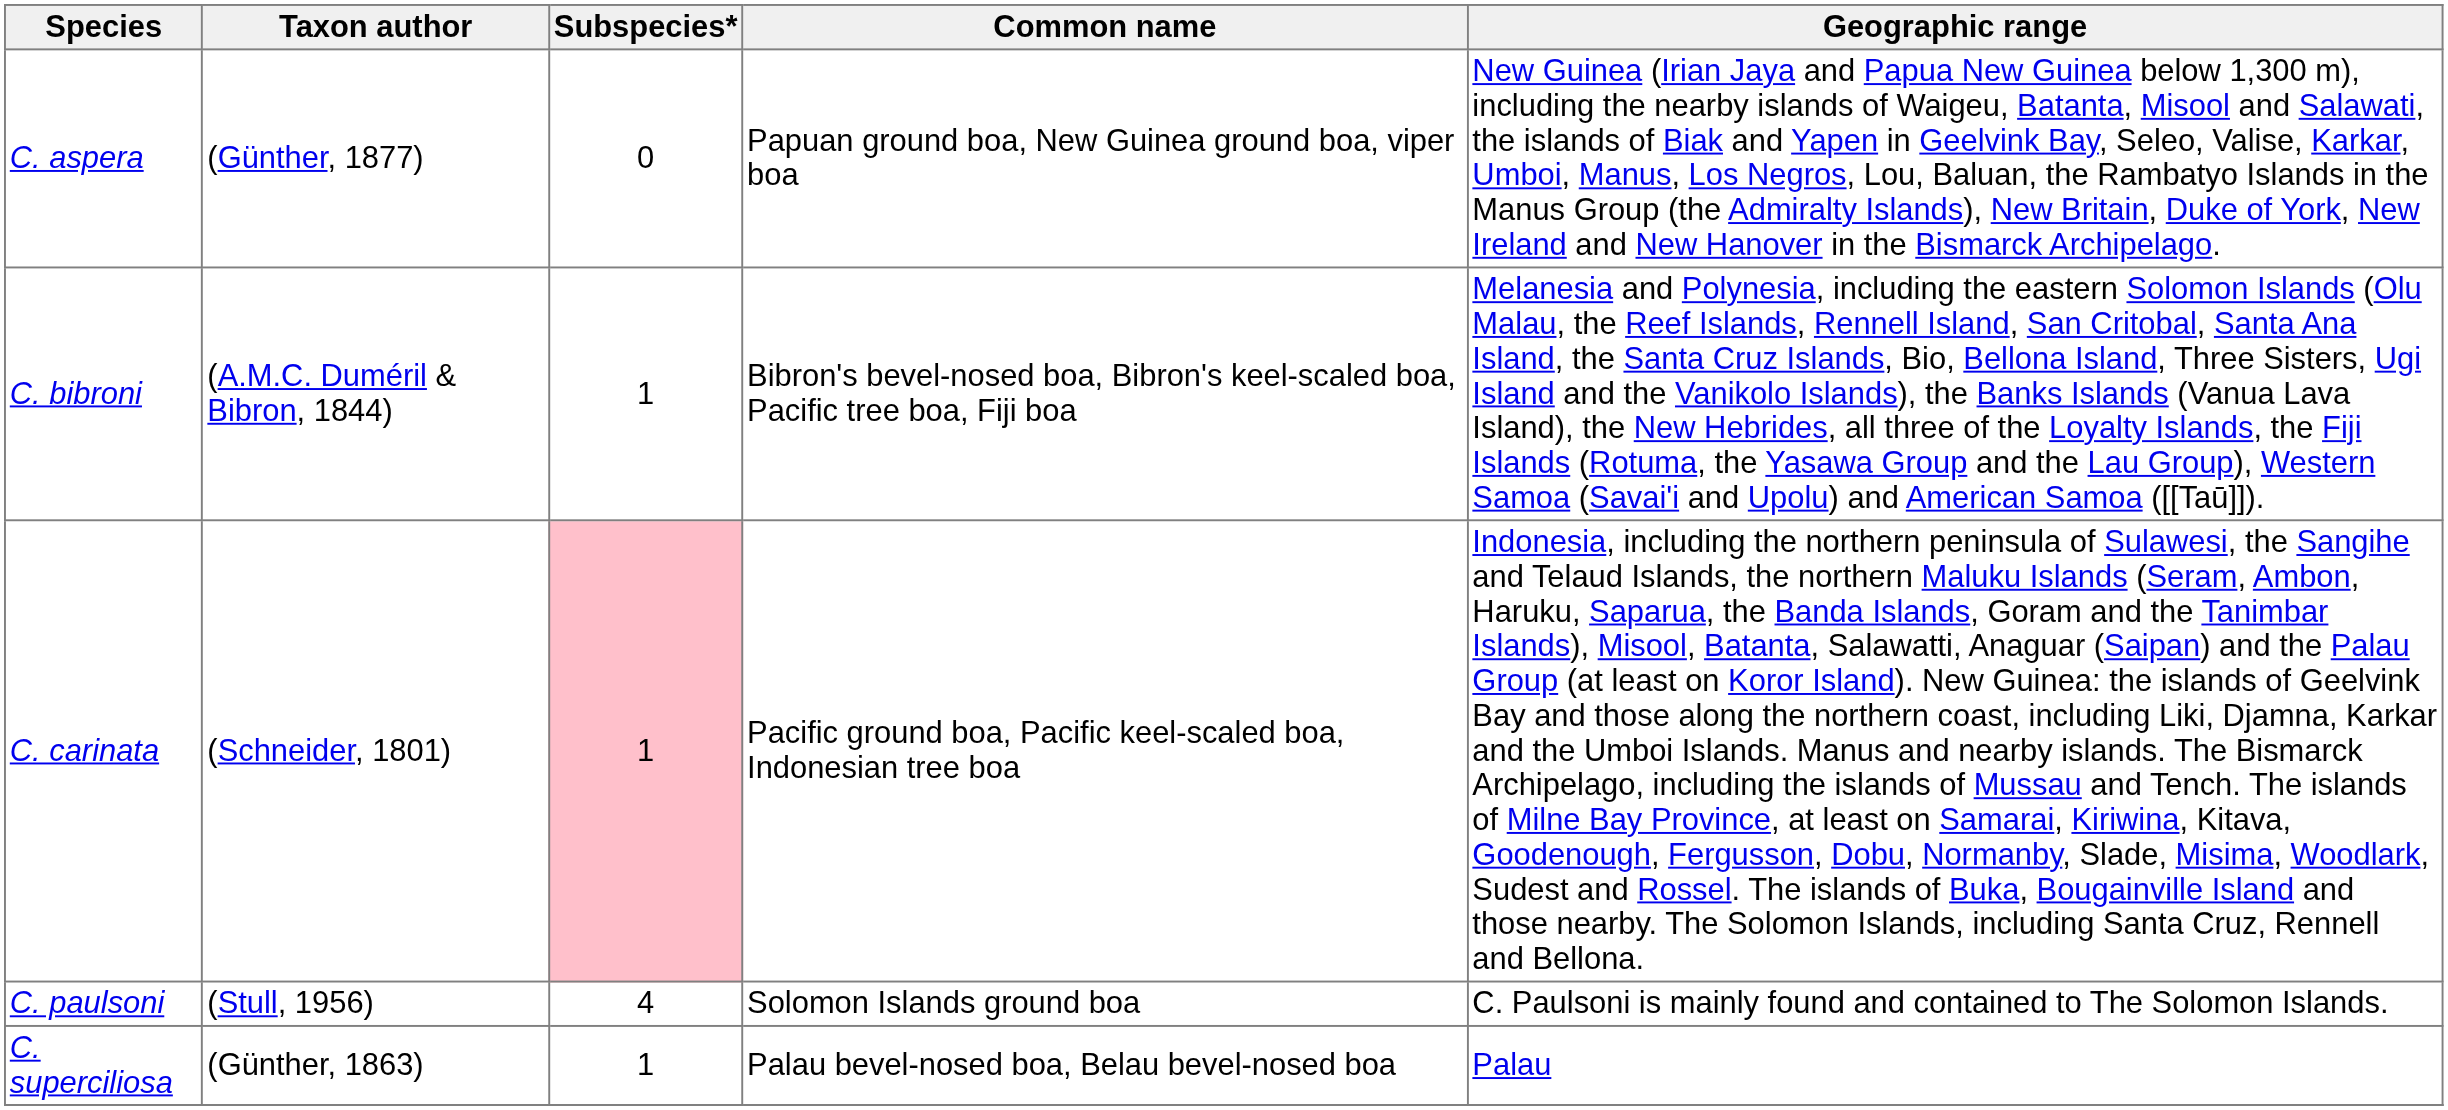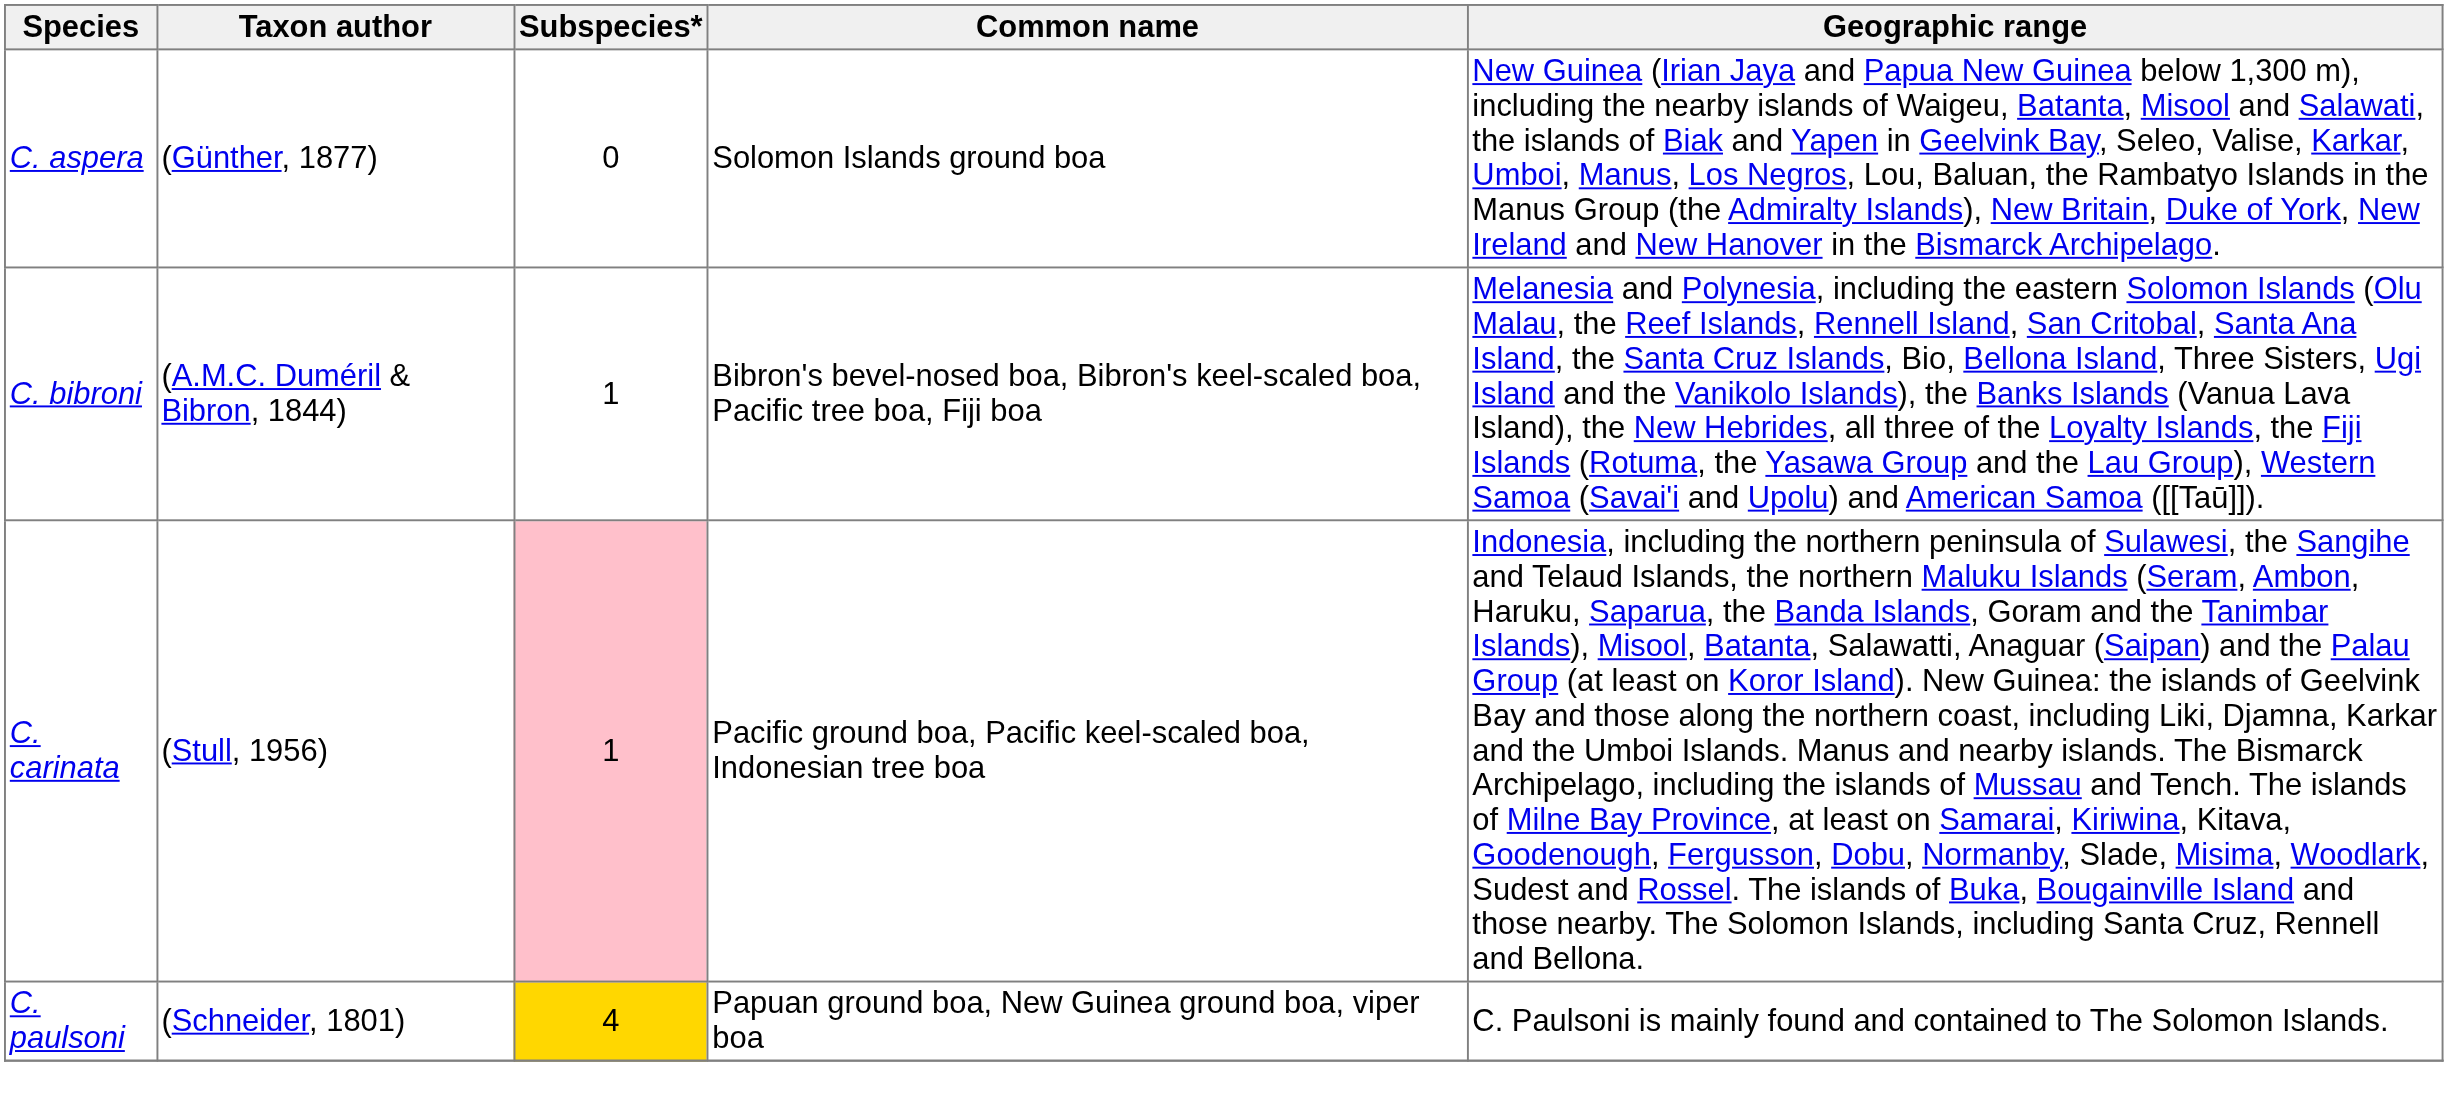C. aspera | Common name: Papuan ground boa, New Guinea ground boa, viper boa -> Solomon Islands ground boa
C. carinata | Taxon author: (Schneider, 1801) -> (Stull, 1956)
C. paulsoni | Taxon author: (Stull, 1956) -> (Schneider, 1801)
C. paulsoni | Subspecies*: no background -> gold background
C. paulsoni | Common name: Solomon Islands ground boa -> Papuan ground boa, New Guinea ground boa, viper boa
- row: C. superciliosa | (Günther, 1863) | 1 | Palau bevel-nosed boa, Belau bevel-nosed boa | Palau
